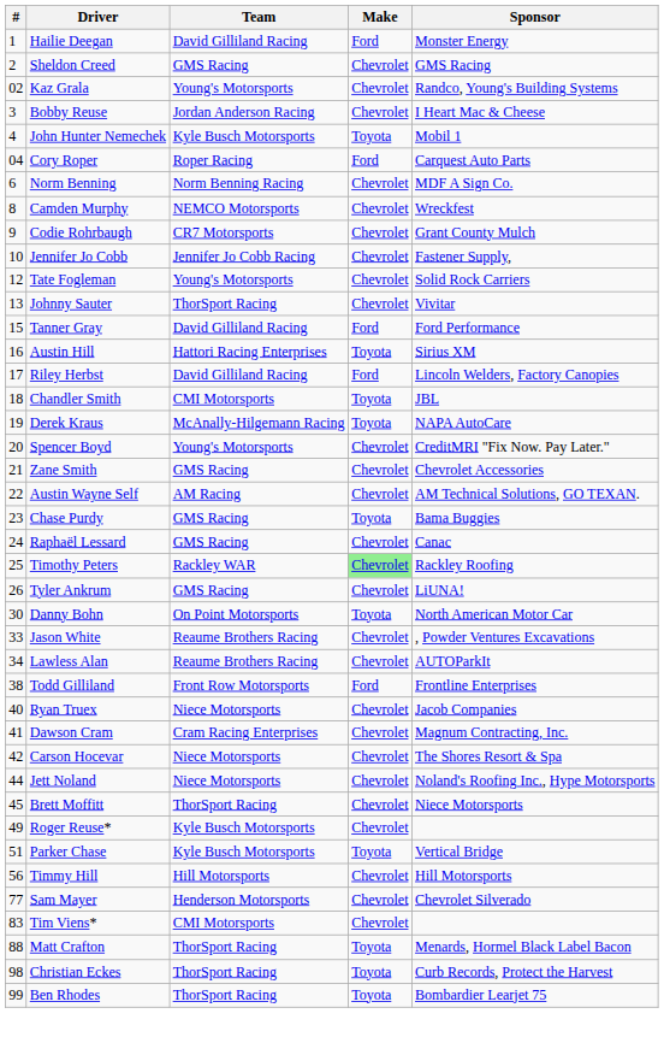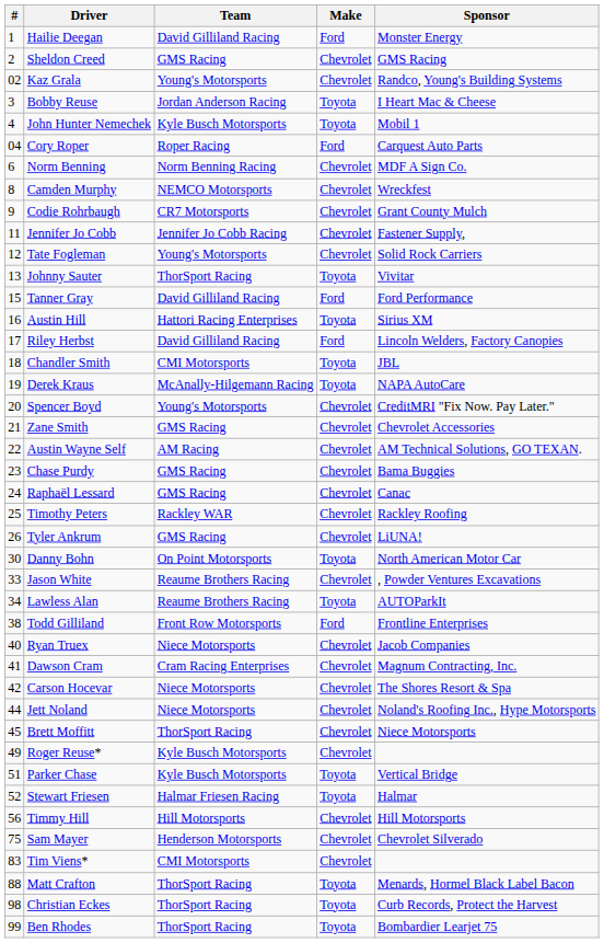Bobby Reuse | Make: Chevrolet -> Toyota
Jennifer Jo Cobb | #: 10 -> 11
Johnny Sauter | Make: Chevrolet -> Toyota
Chase Purdy | Make: Toyota -> Chevrolet
Timothy Peters | Make: lightgreen background -> no background
Lawless Alan | Make: Chevrolet -> Toyota
+ row: 52 | Stewart Friesen | Halmar Friesen Racing | Toyota | Halmar
Sam Mayer | #: 77 -> 75
